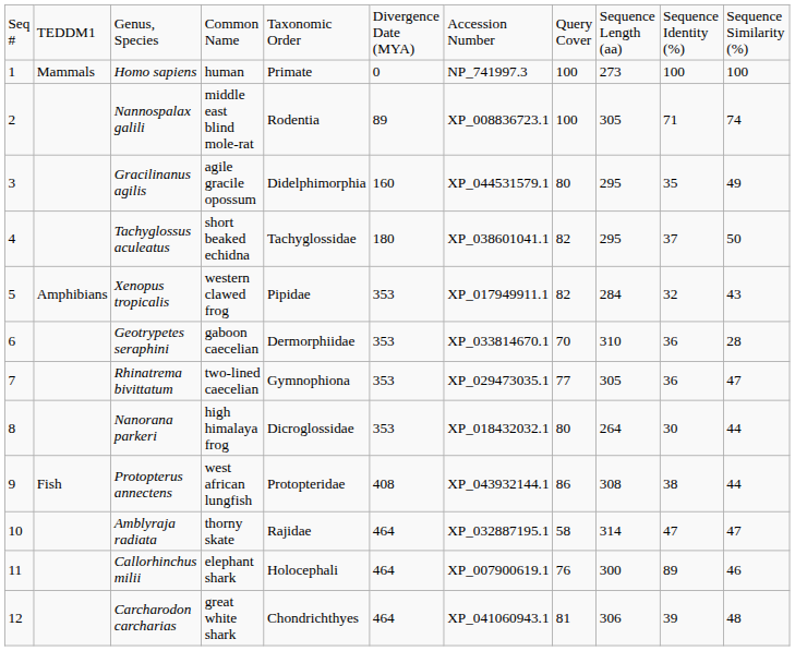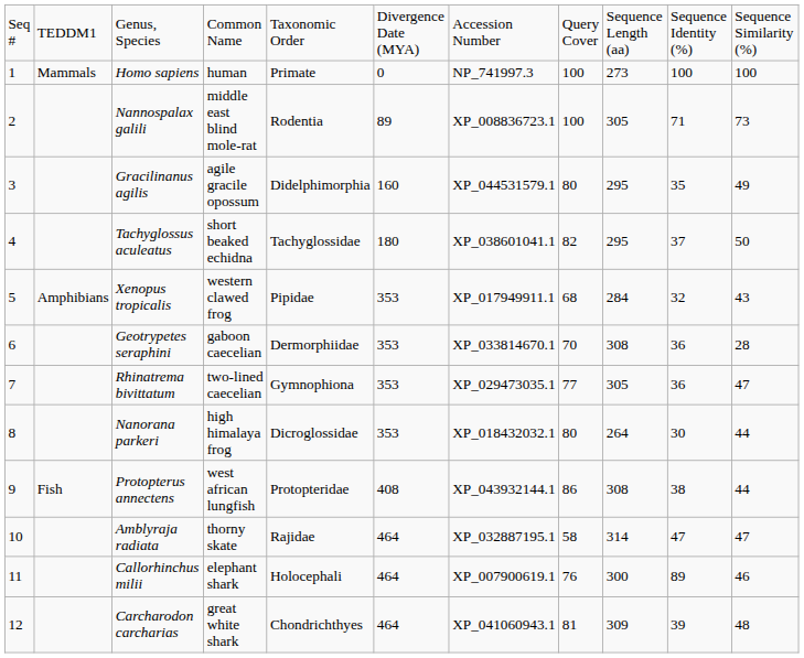Nannospalax galili | column 11: 74 -> 73
Xenopus tropicalis | column 8: 82 -> 68
Geotrypetes seraphini | column 9: 310 -> 308
Carcharodon carcharias | column 9: 306 -> 309
